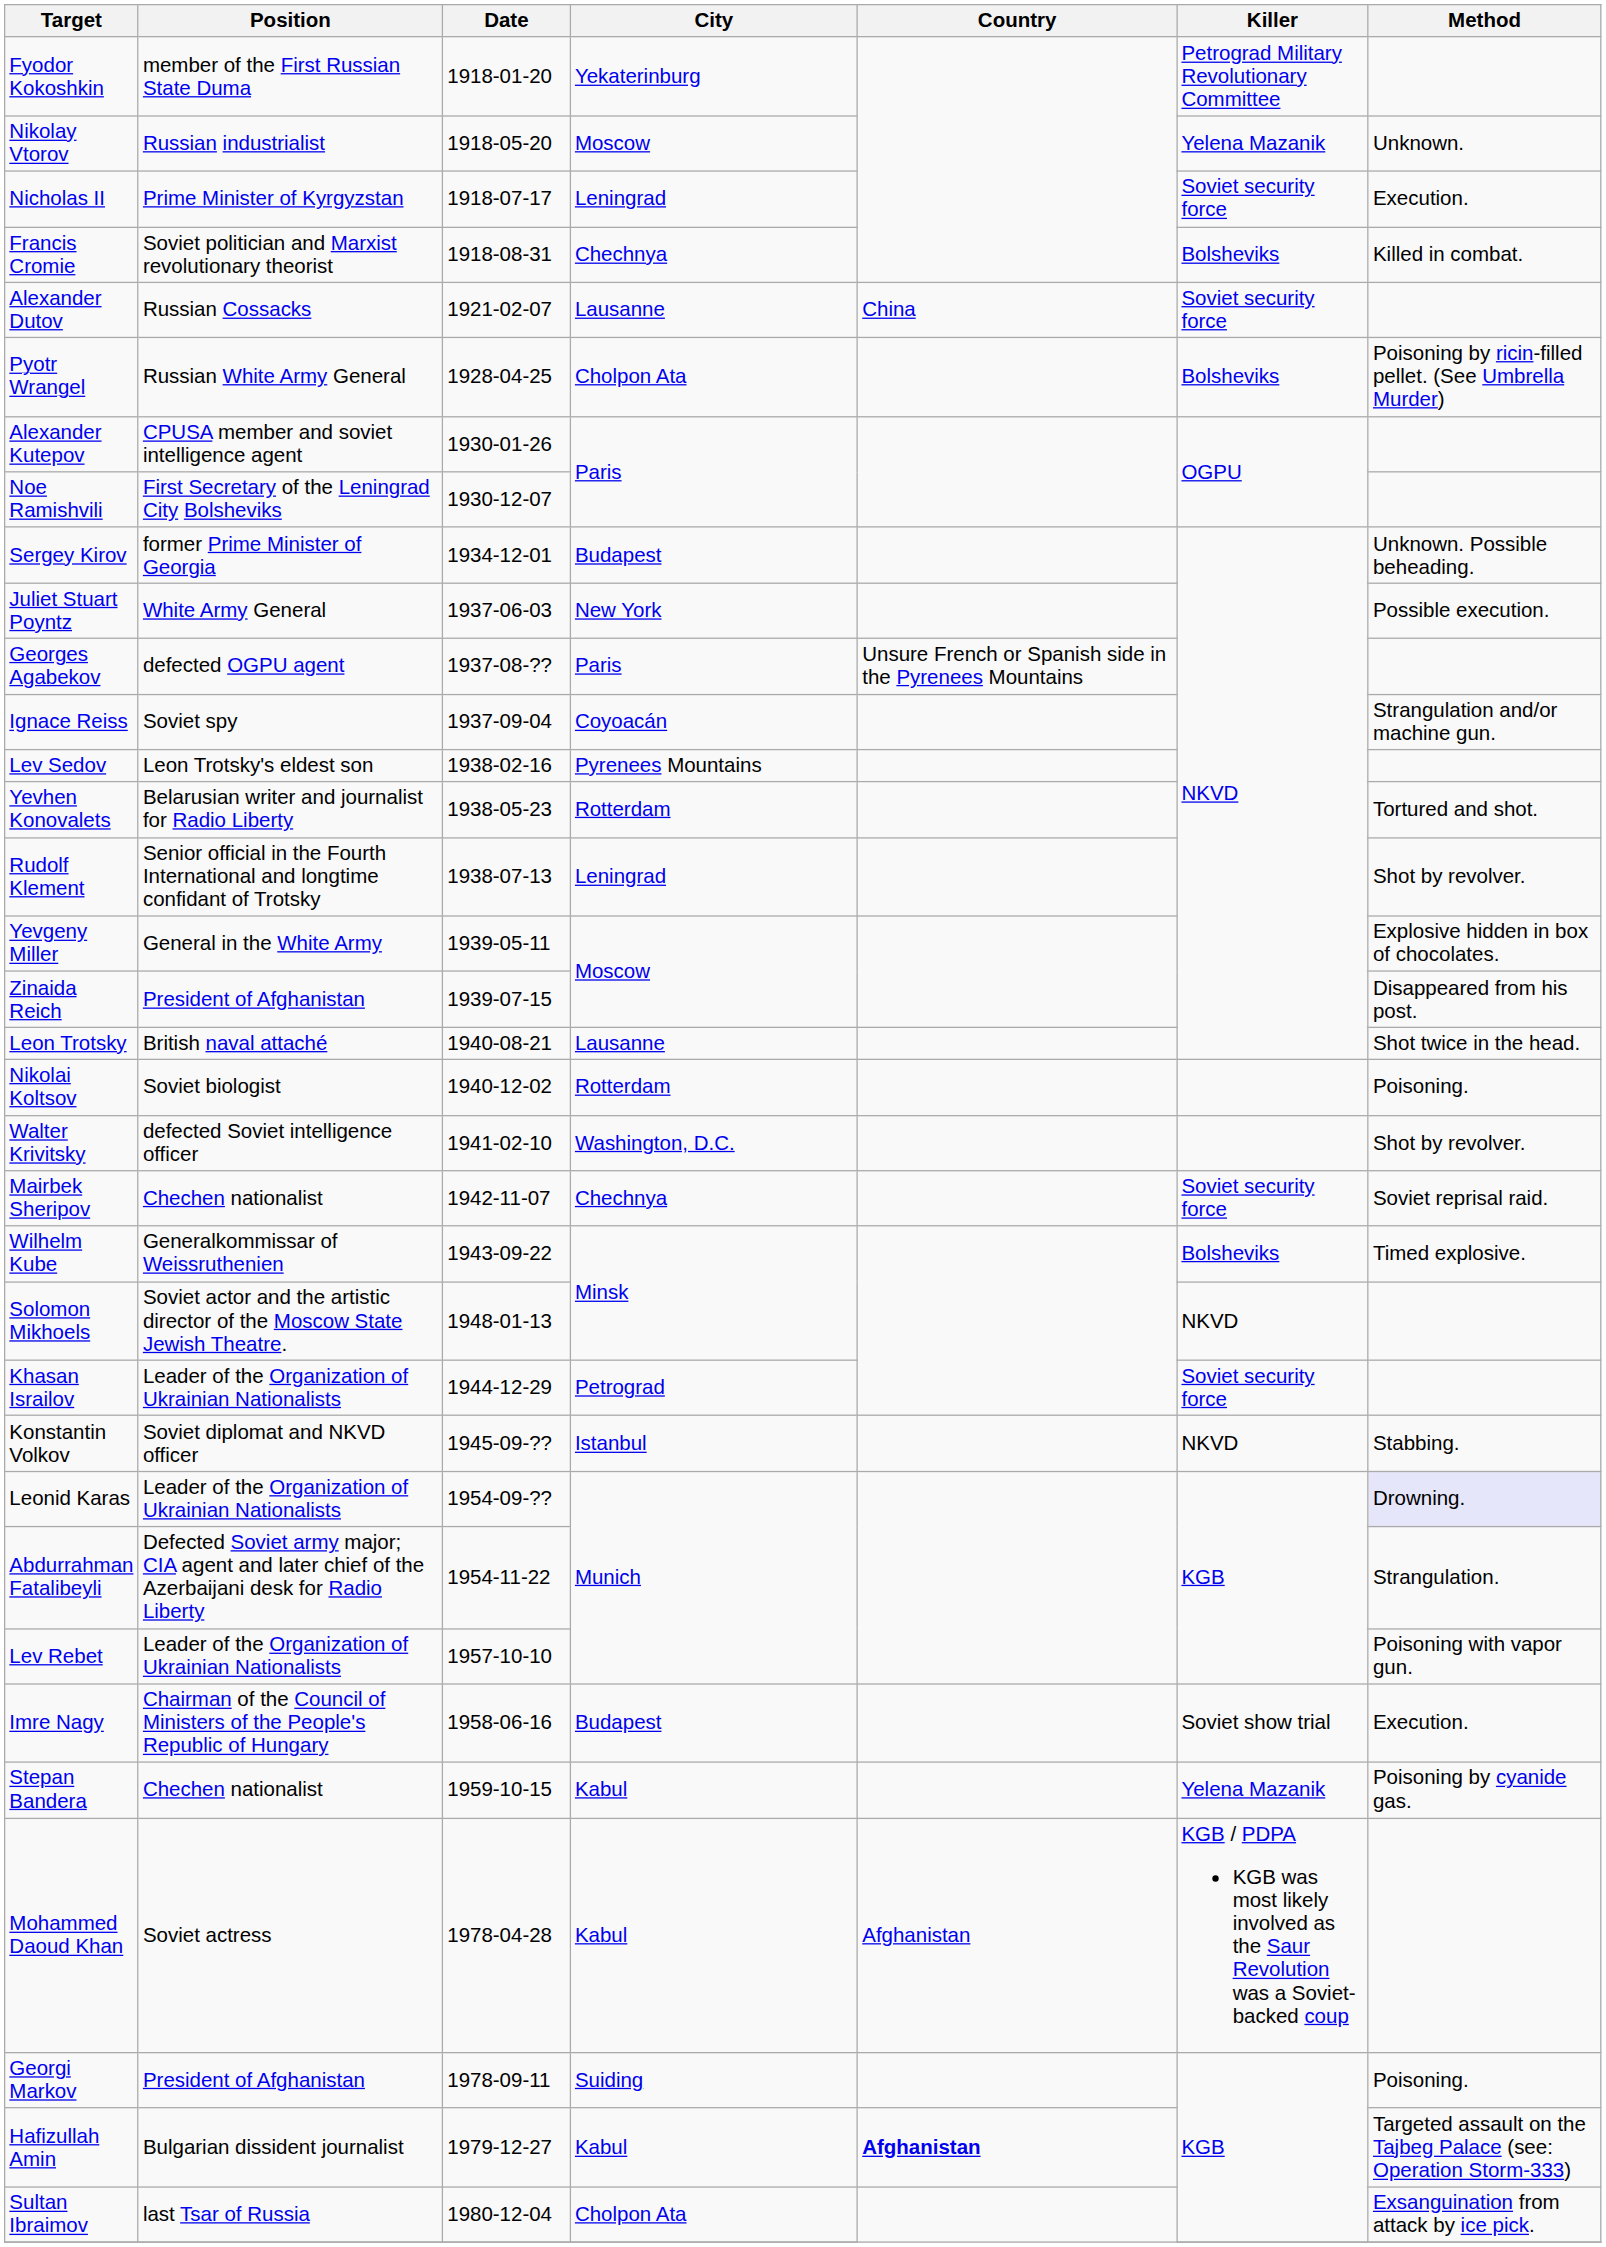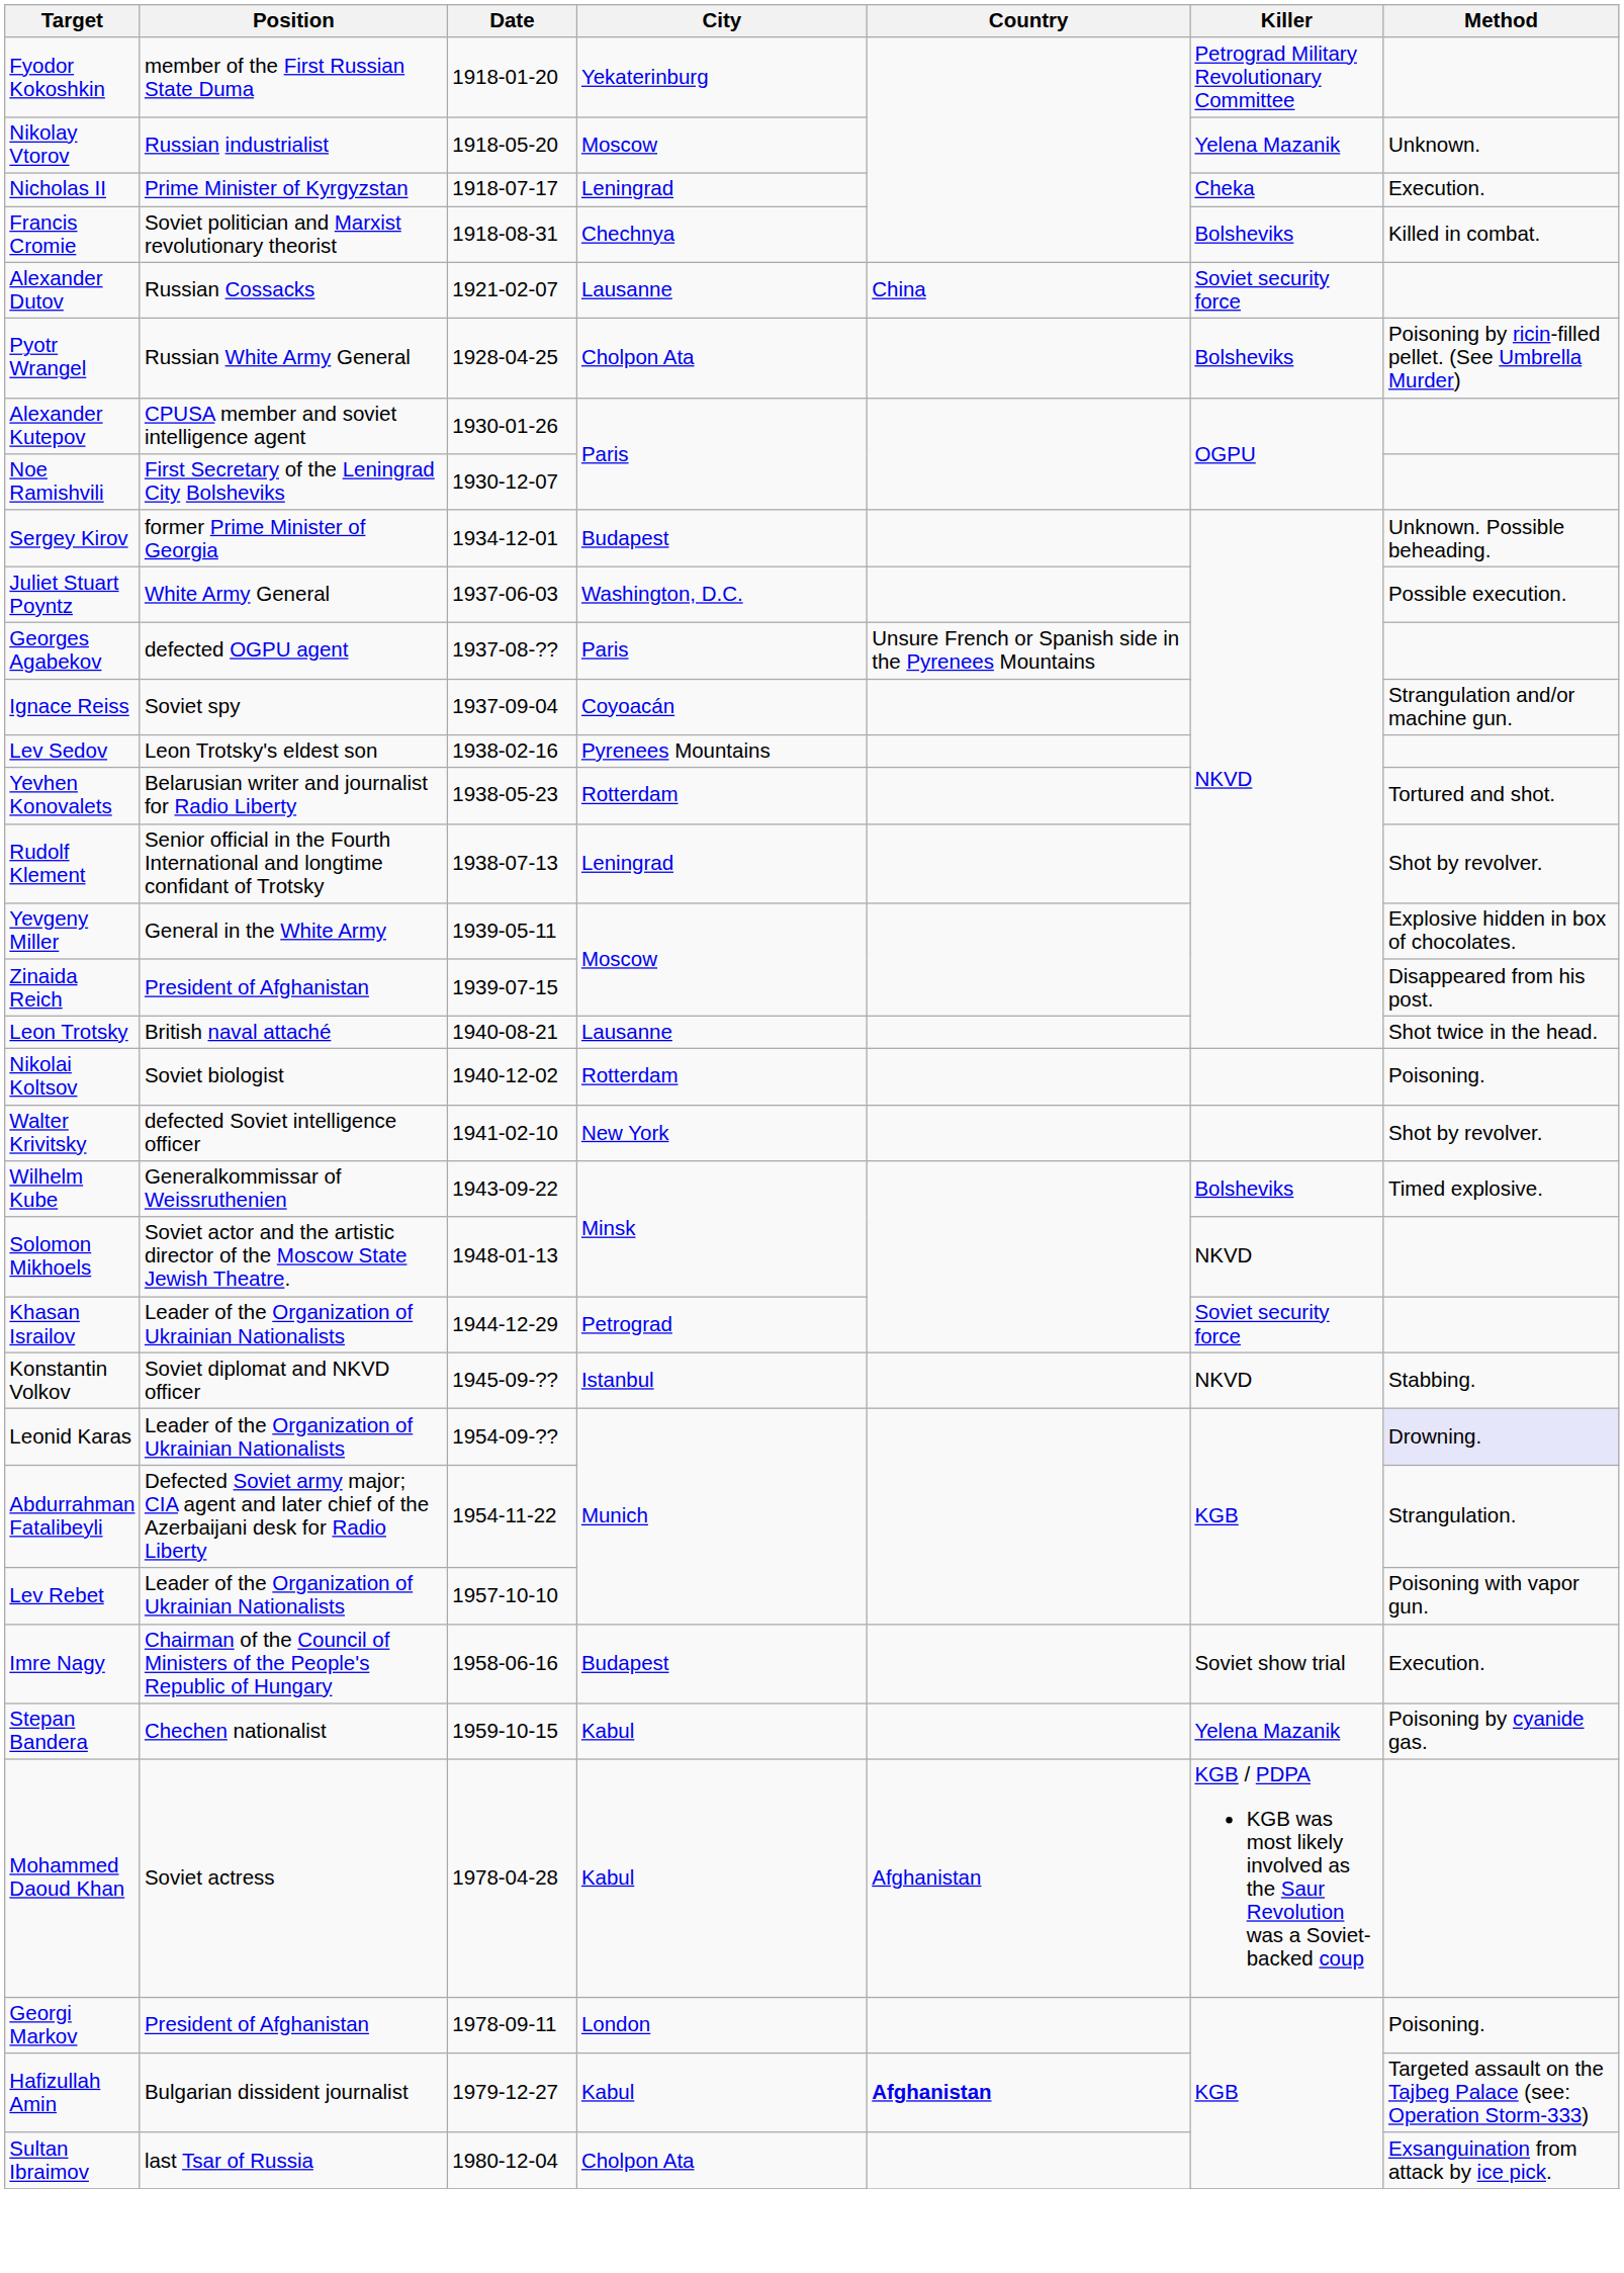Nicholas II | Killer: Soviet security force -> Cheka
Juliet Stuart Poyntz | City: New York -> Washington, D.C.
Walter Krivitsky | City: Washington, D.C. -> New York
- row: Mairbek Sheripov | Chechen nationalist | 1942-11-07 | Chechnya | Soviet security force | Soviet reprisal raid.
Georgi Markov | City: Suiding -> London
